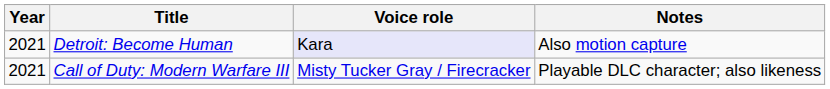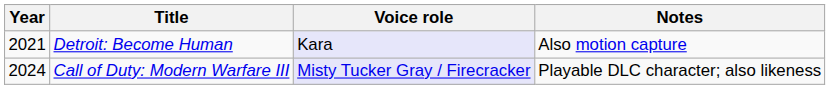Call of Duty: Modern Warfare III | Year: 2021 -> 2024
Call of Duty: Modern Warfare III | Voice role: no background -> lavender background
